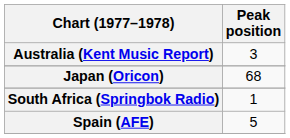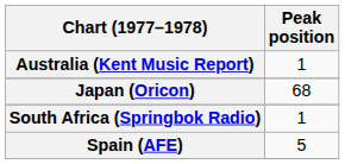Australia (Kent Music Report) | Peak position: 3 -> 1
